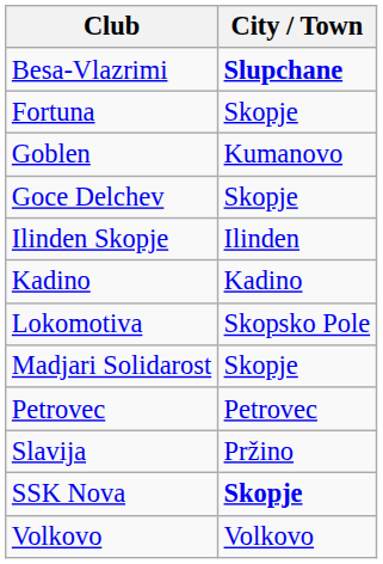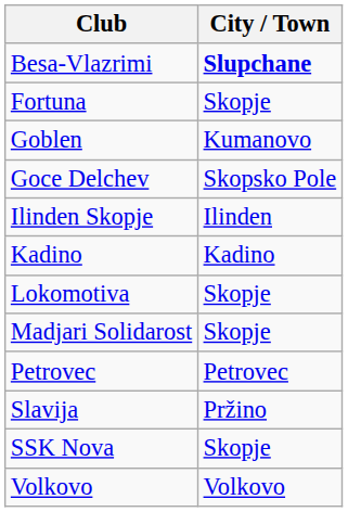Goce Delchev | City / Town: Skopje -> Skopsko Pole
Lokomotiva | City / Town: Skopsko Pole -> Skopje
SSK Nova | City / Town: bold -> normal
